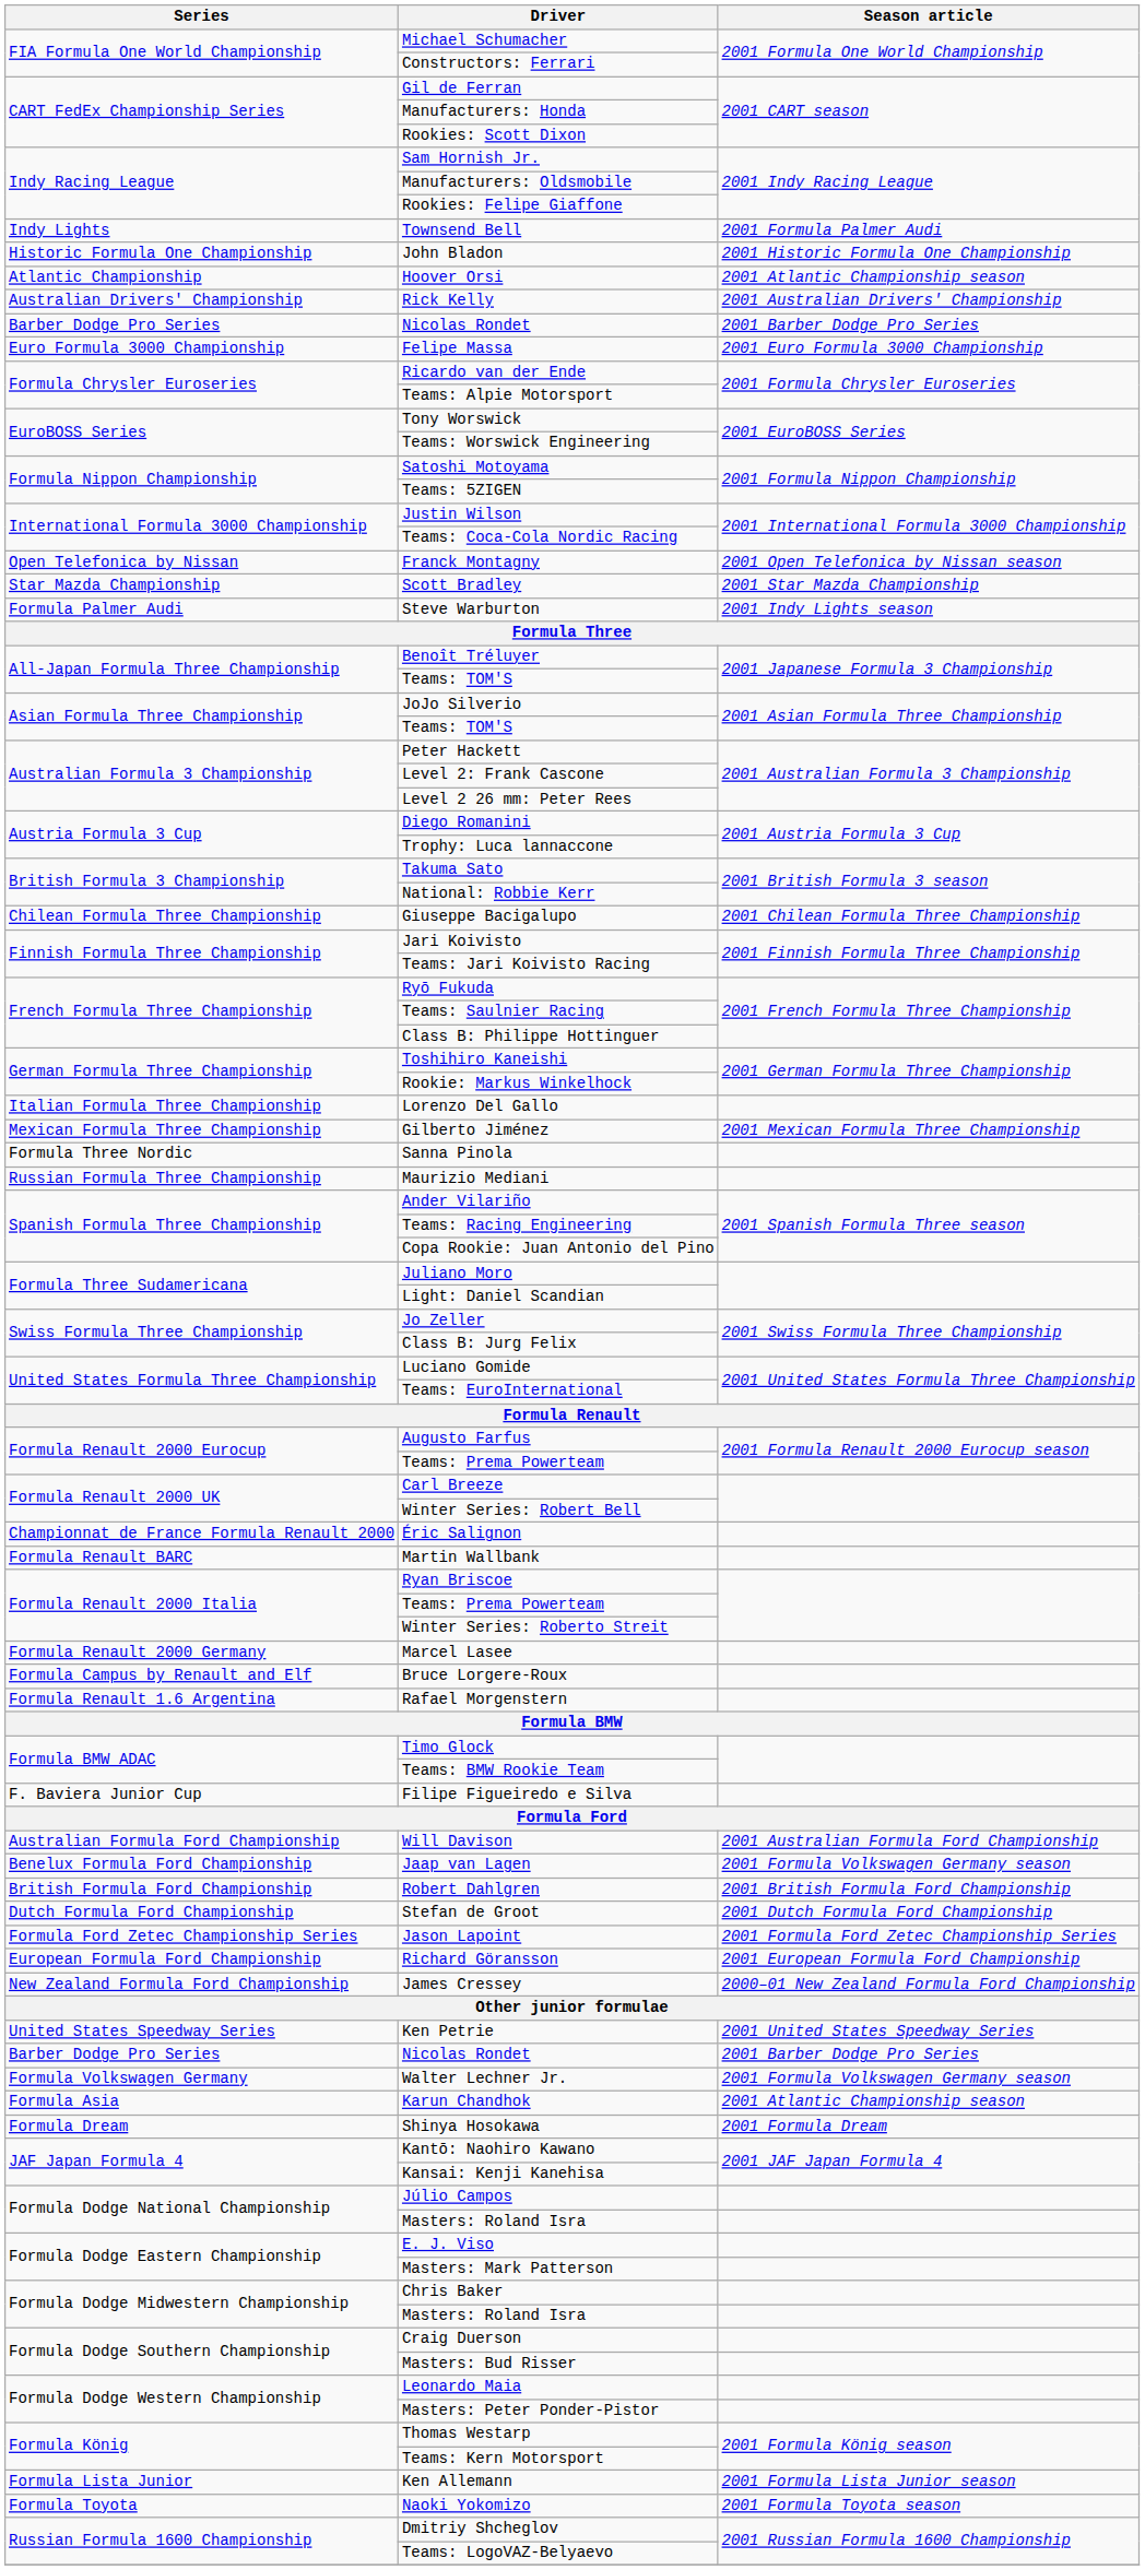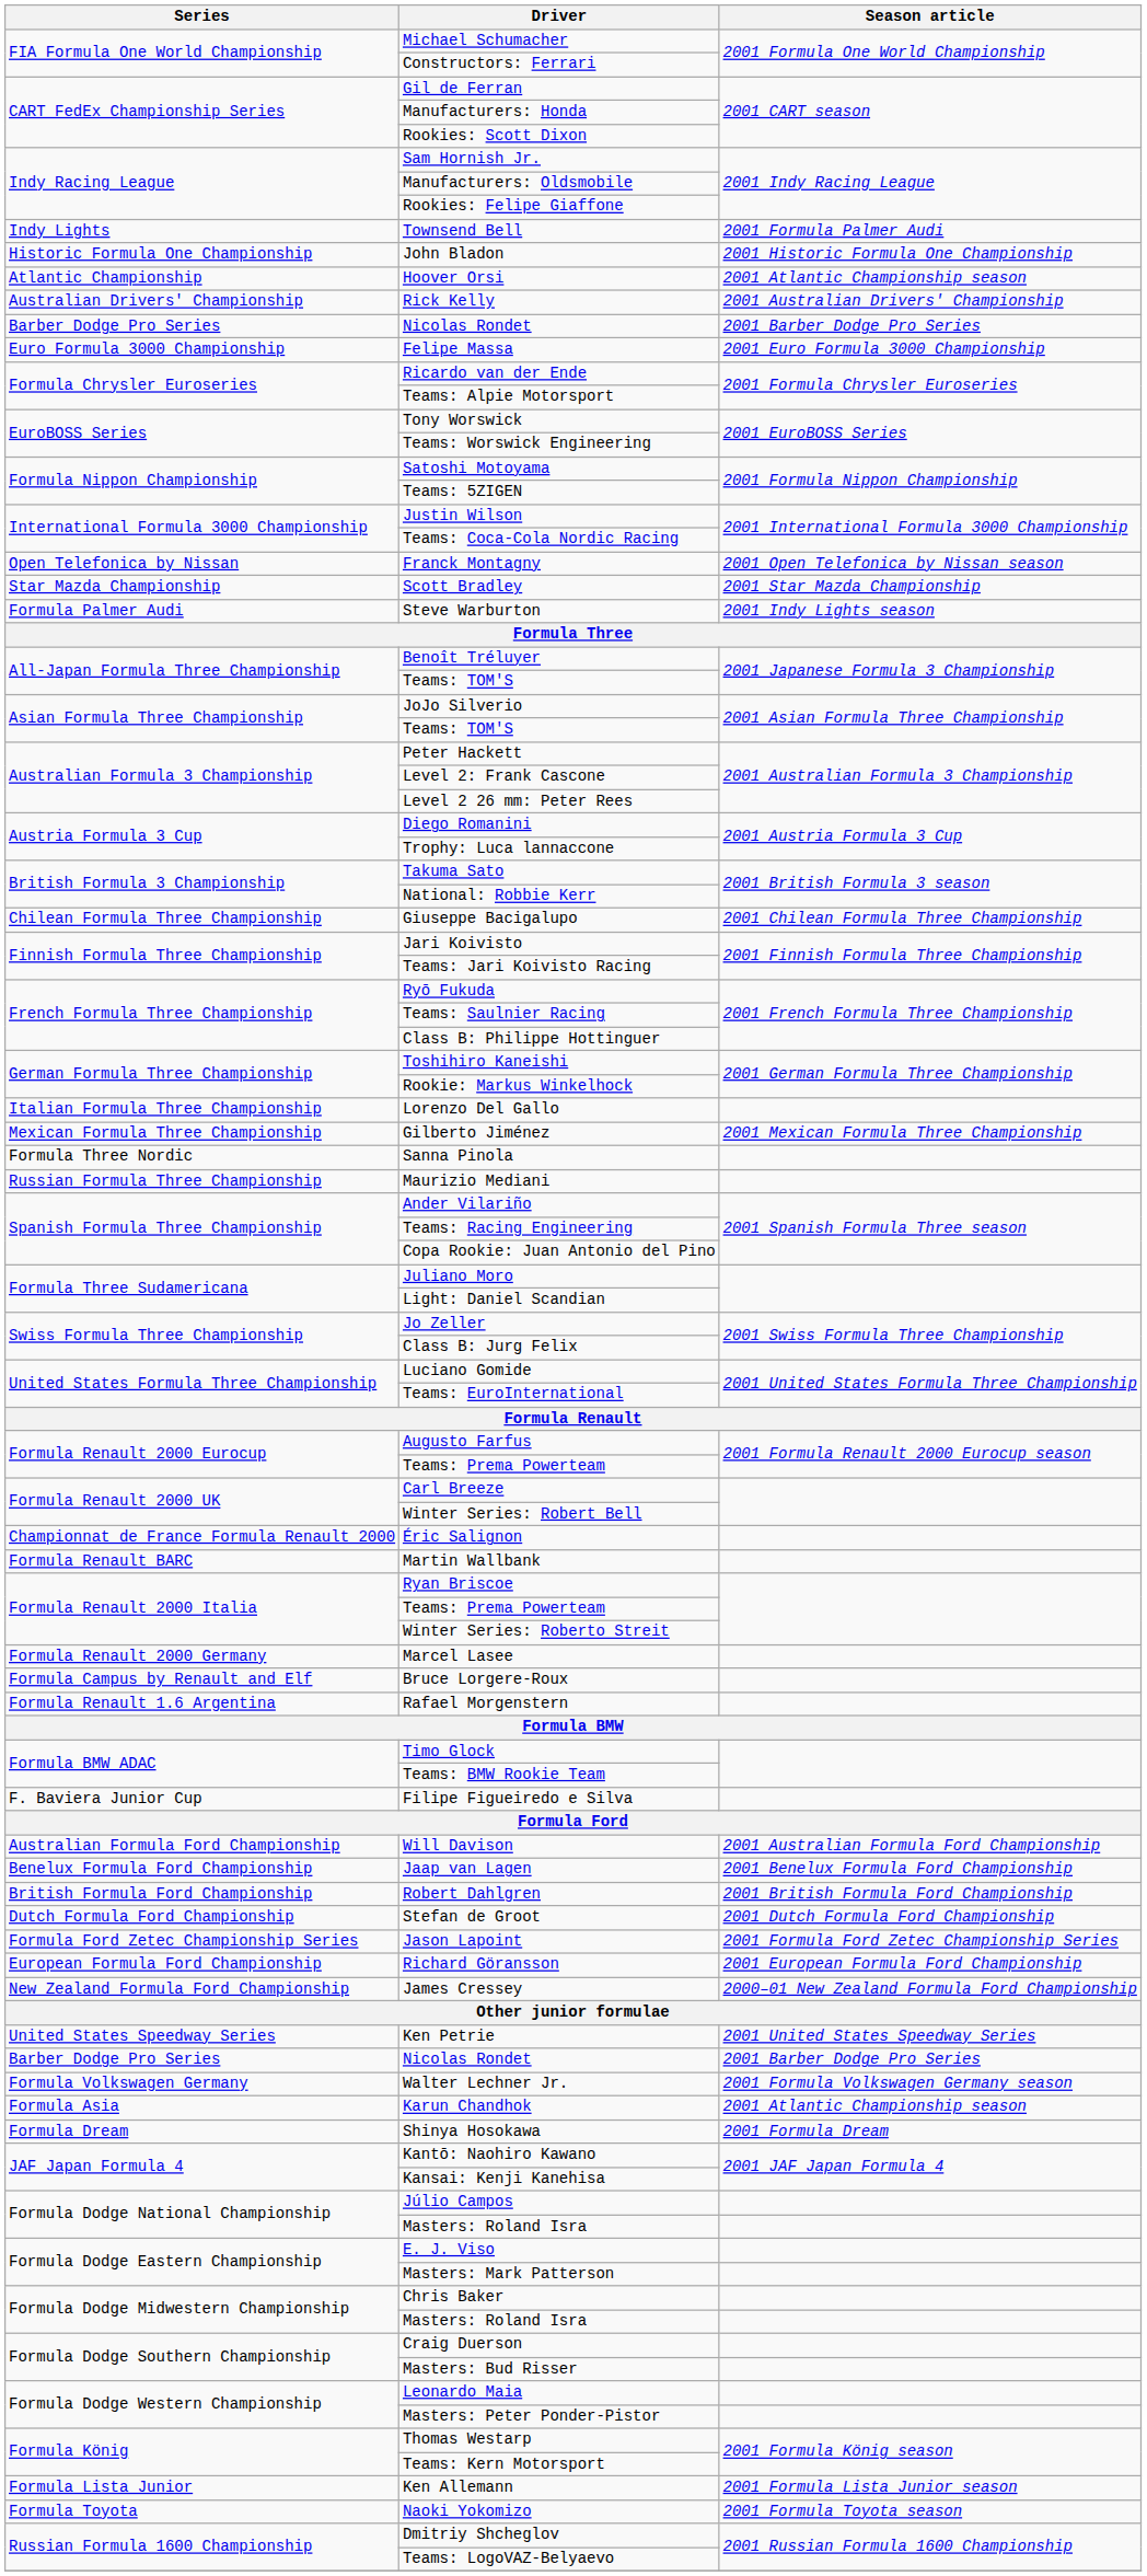Jaap van Lagen | Season article: 2001 Formula Volkswagen Germany season -> 2001 Benelux Formula Ford Championship
